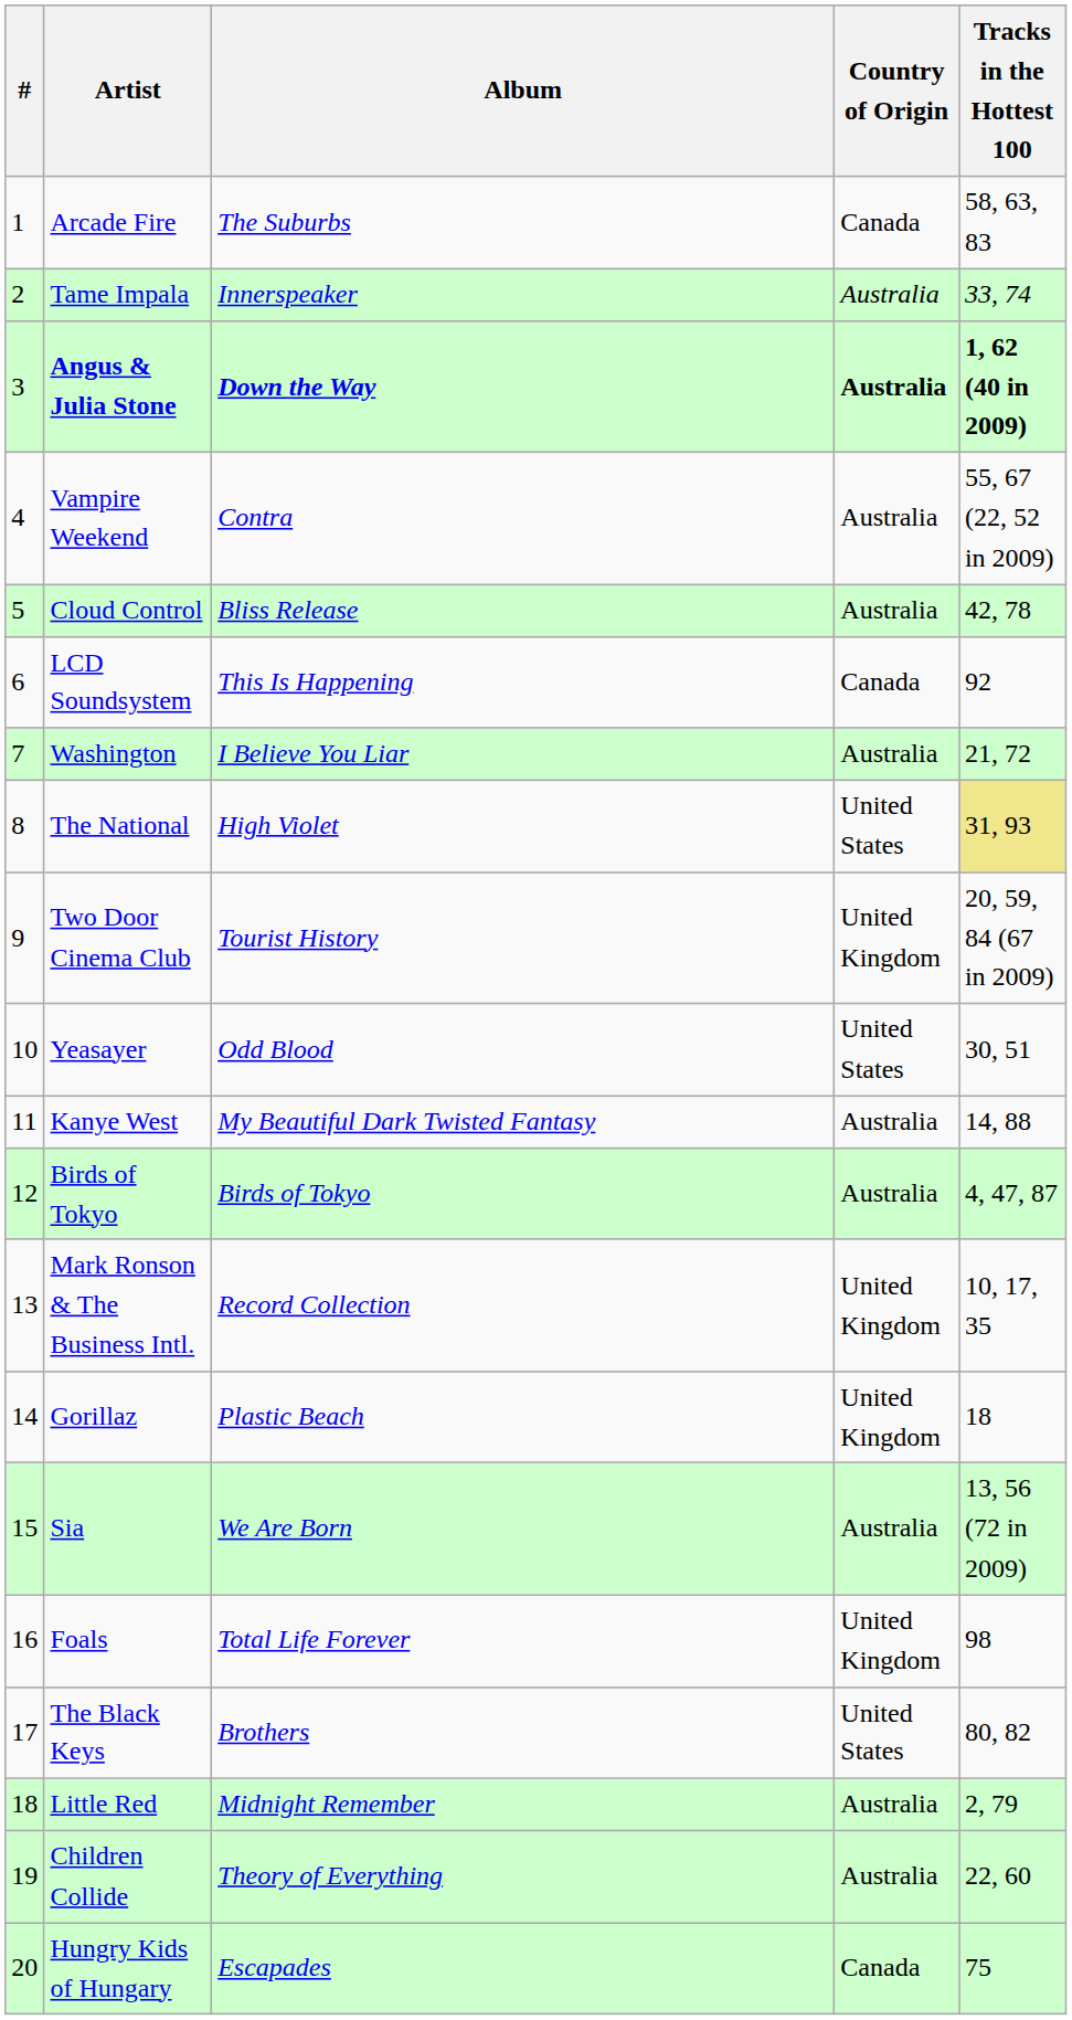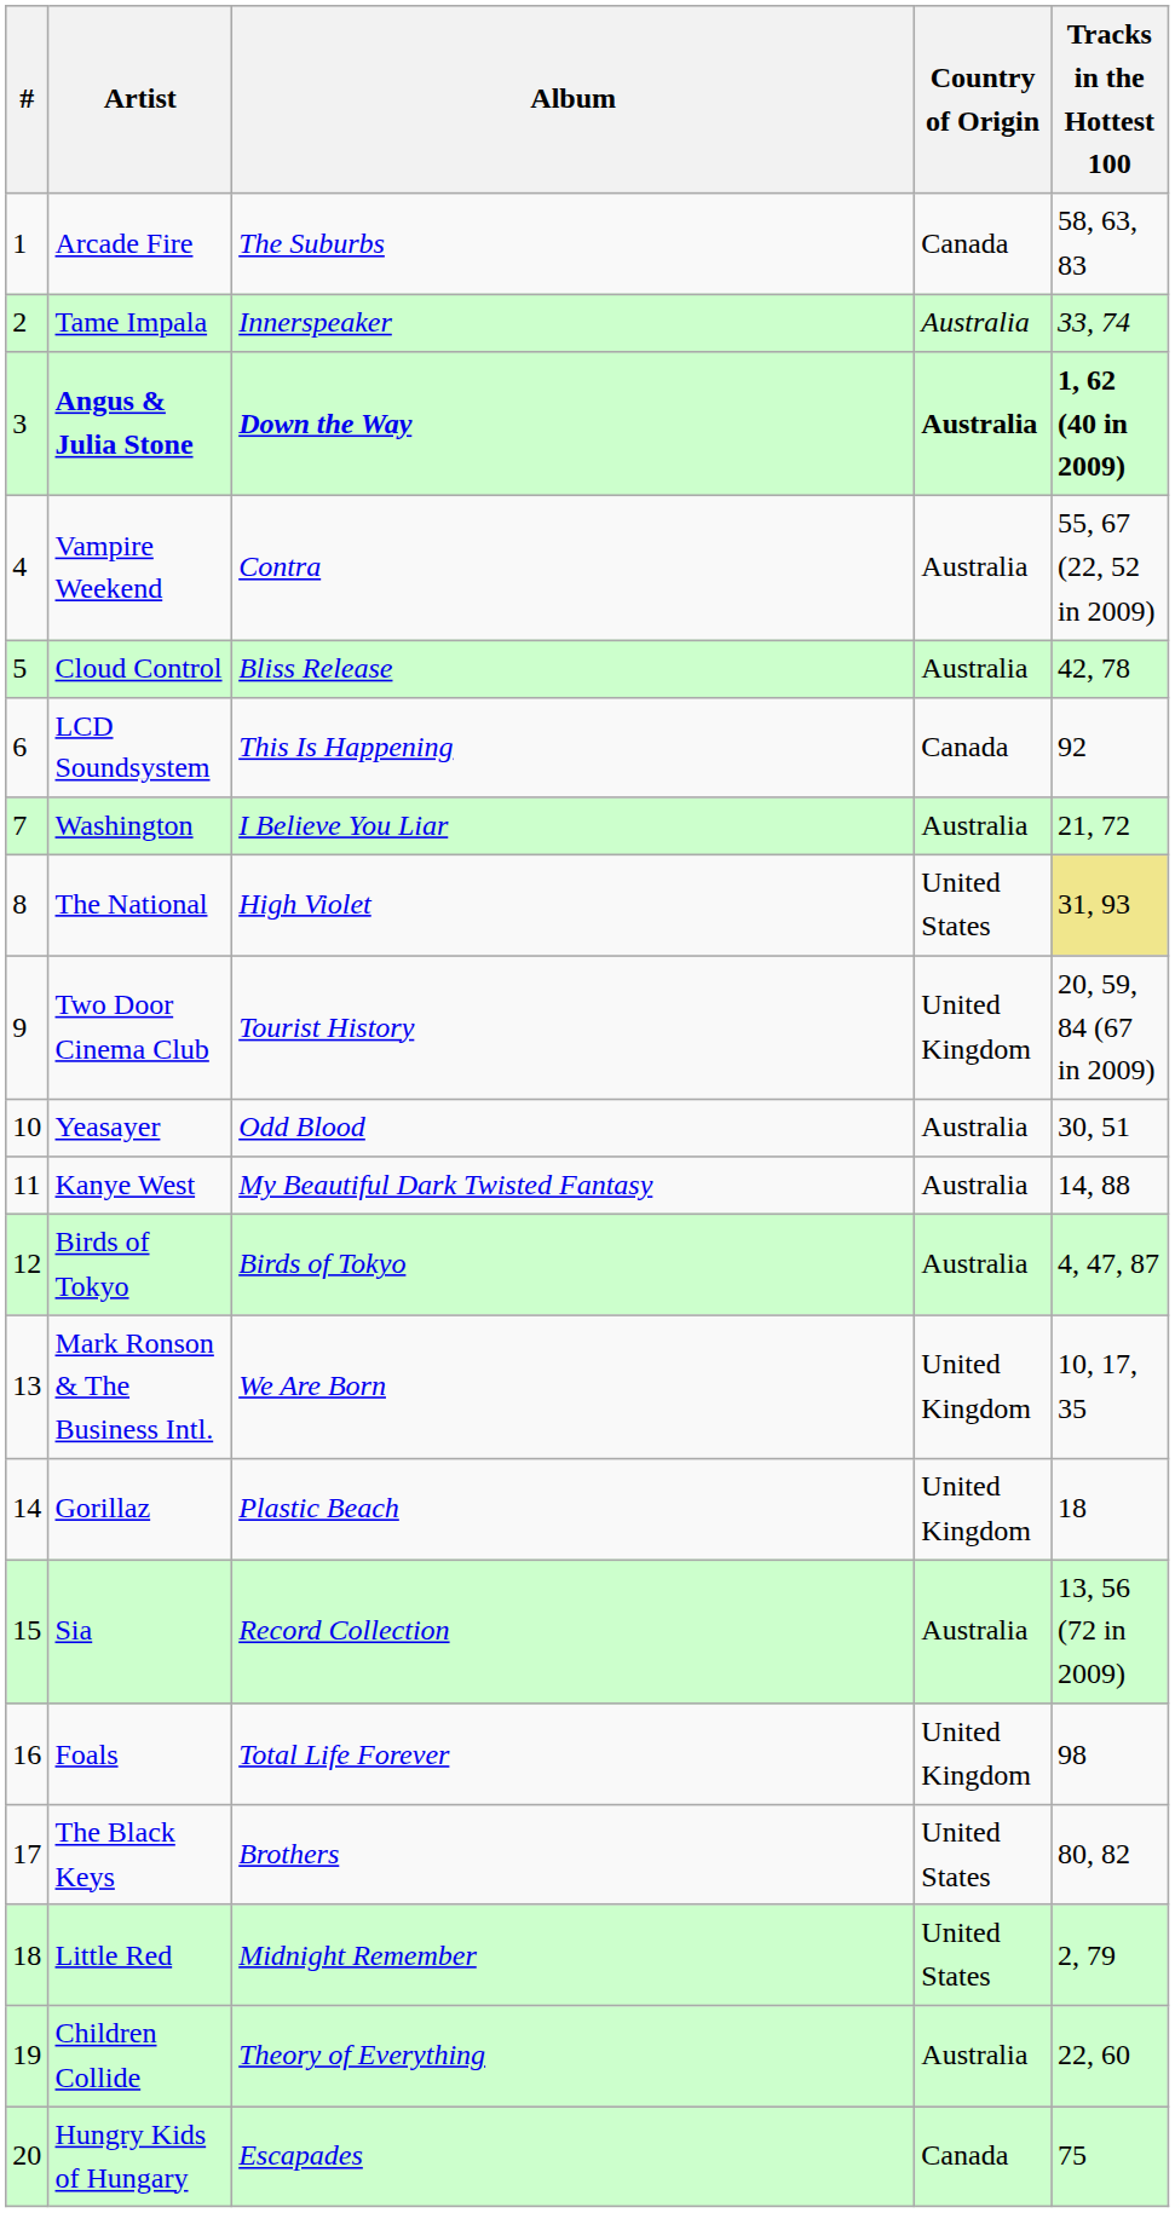Yeasayer | Country of Origin: United States -> Australia
Mark Ronson & The Business Intl. | Album: Record Collection -> We Are Born
Sia | Album: We Are Born -> Record Collection
Little Red | Country of Origin: Australia -> United States
